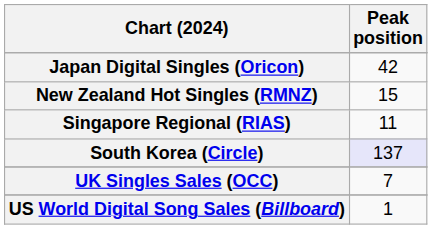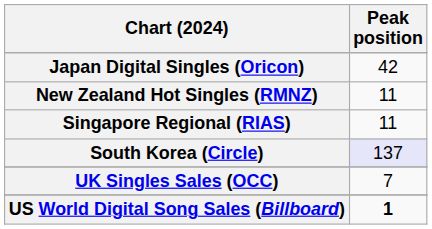New Zealand Hot Singles (RMNZ) | Peak position: 15 -> 11
US World Digital Song Sales (Billboard) | Peak position: normal -> bold
